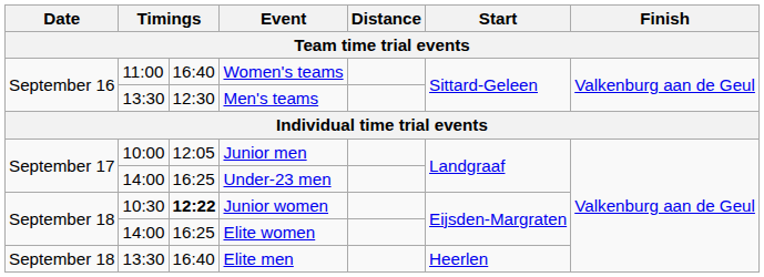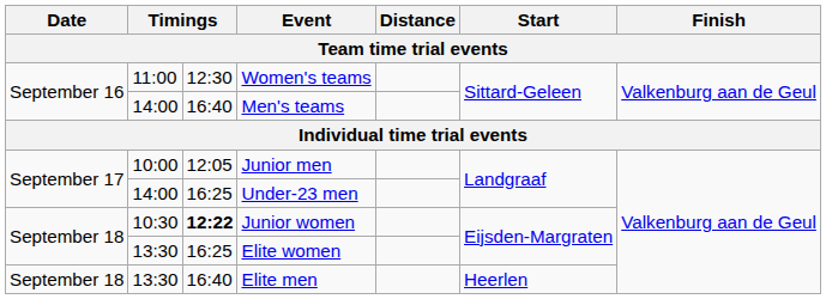Women's teams | column 3: 16:40 -> 12:30
Men's teams | column 2: 13:30 -> 14:00
Men's teams | column 3: 12:30 -> 16:40
Elite women | column 2: 14:00 -> 13:30
